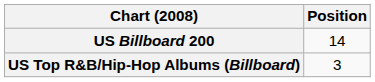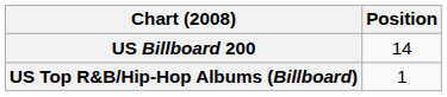US Top R&B/Hip-Hop Albums (Billboard) | Position: 3 -> 1
